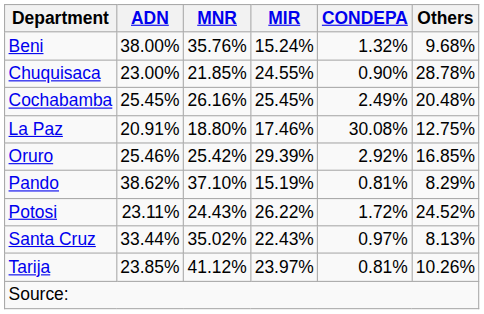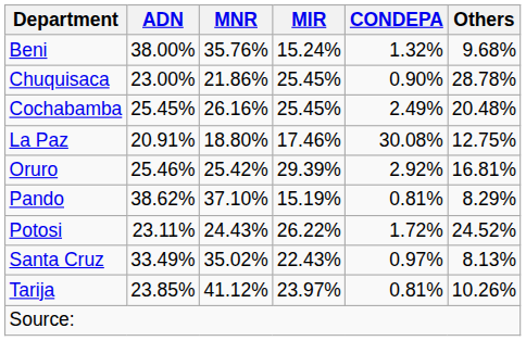Chuquisaca | MNR: 21.85% -> 21.86%
Chuquisaca | MIR: 24.55% -> 25.45%
Oruro | Others: 16.85% -> 16.81%
Santa Cruz | ADN: 33.44% -> 33.49%
